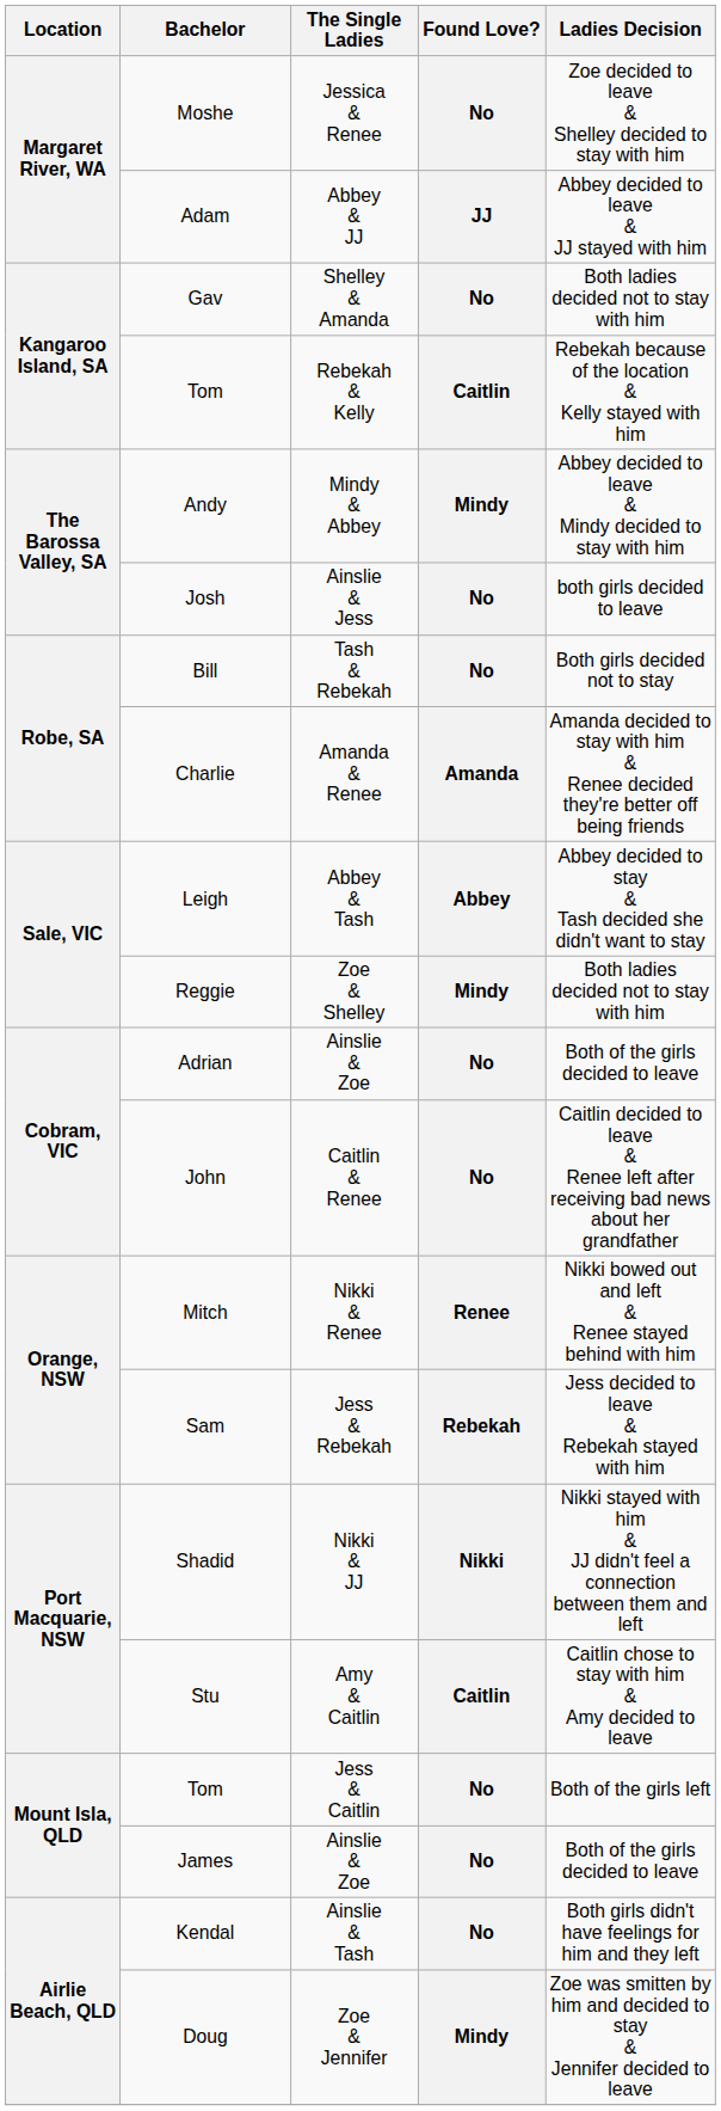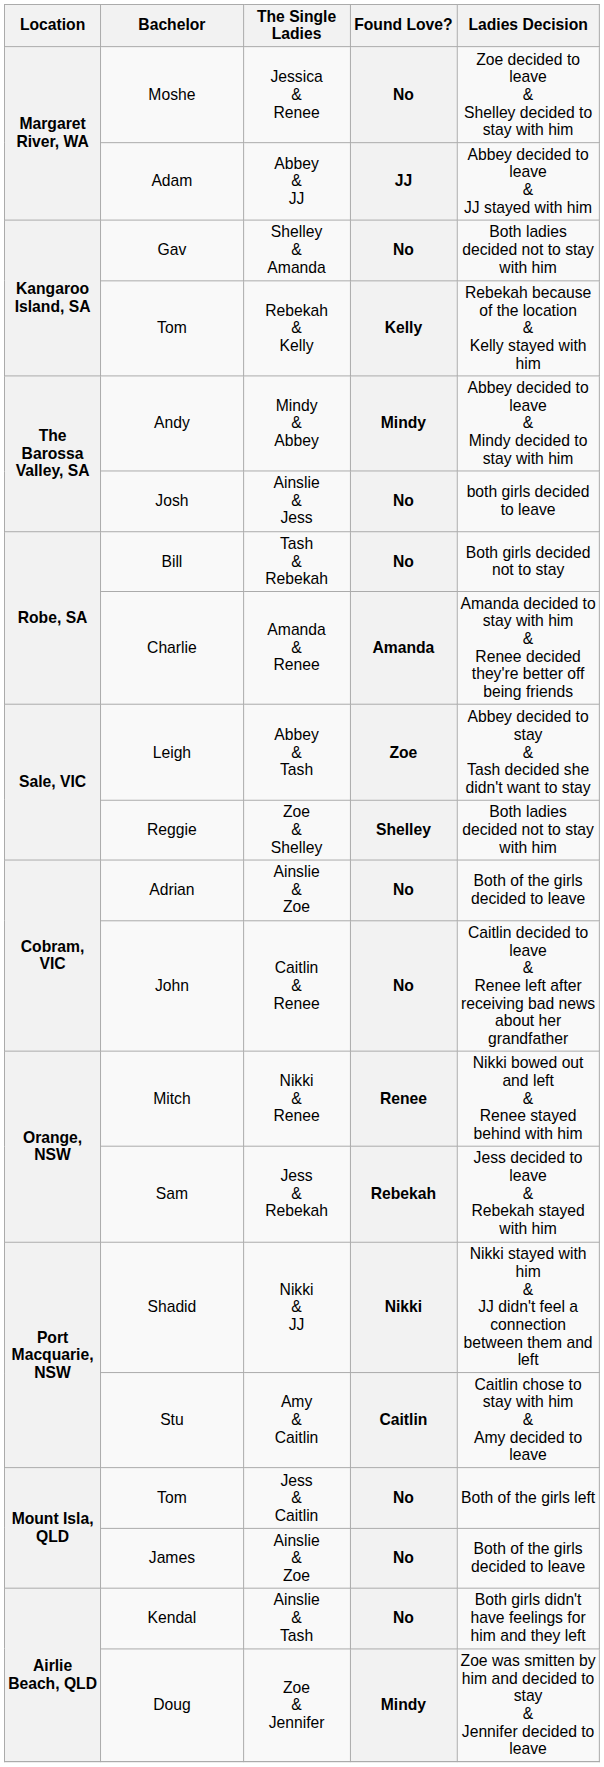Tom / Rebekah & Kelly | Found Love?: Caitlin -> Kelly
Leigh | Found Love?: Abbey -> Zoe
Reggie | Found Love?: Mindy -> Shelley
